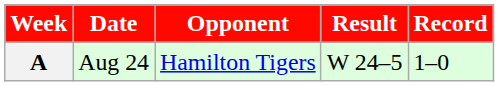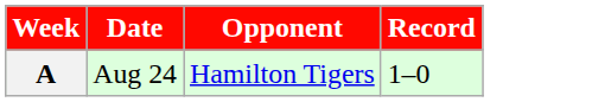- column: Result | W 24–5
